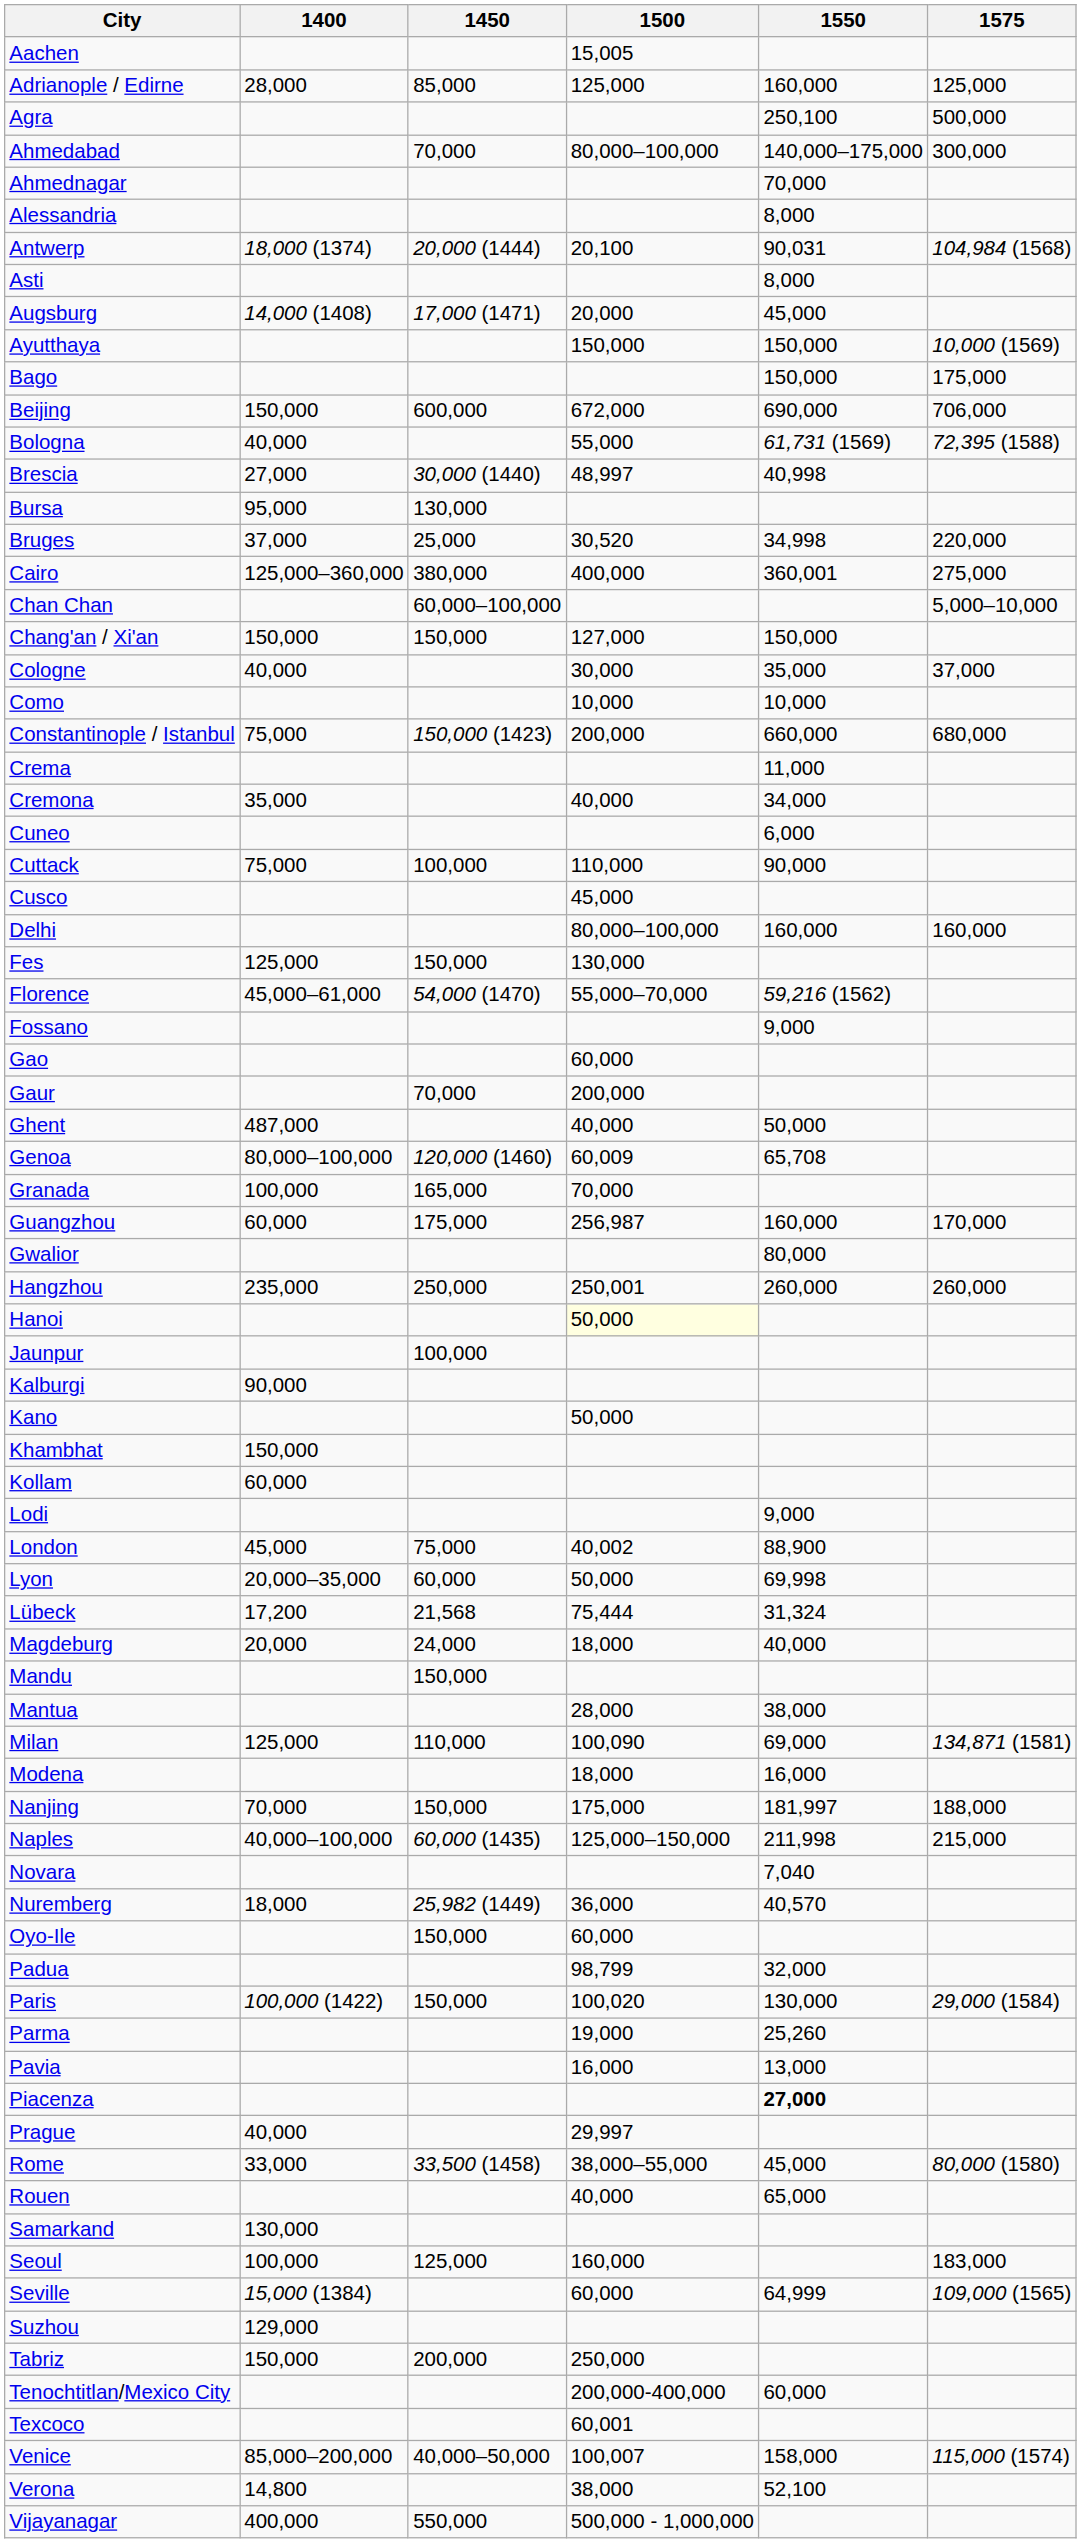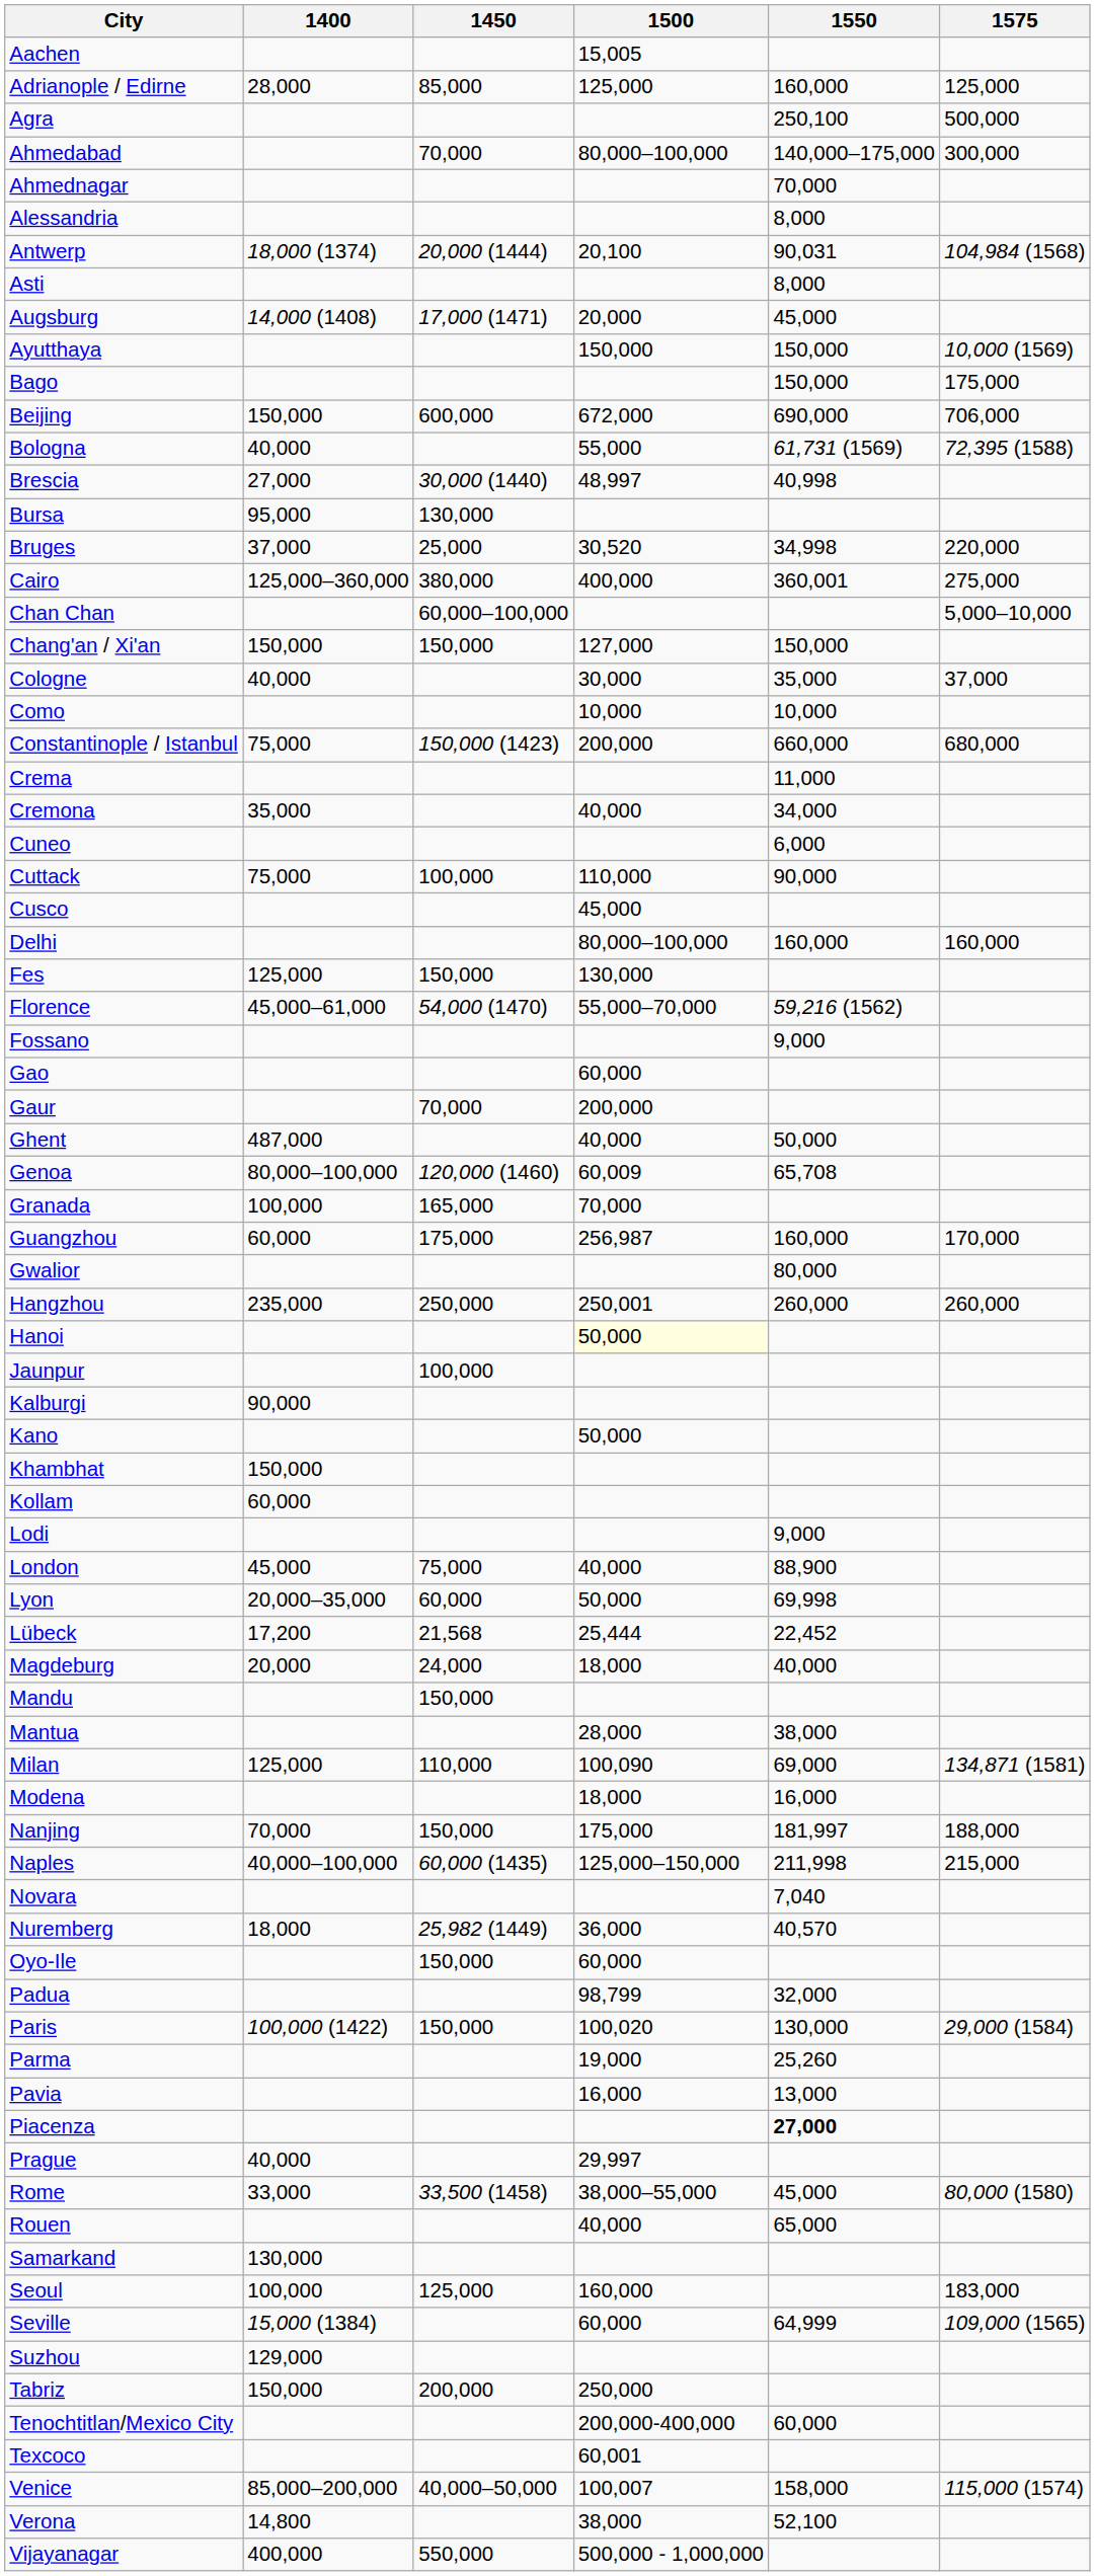London | 1500: 40,002 -> 40,000
Lübeck | 1500: 75,444 -> 25,444
Lübeck | 1550: 31,324 -> 22,452
